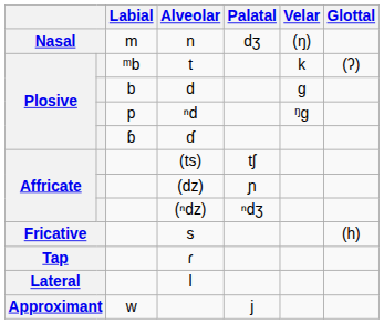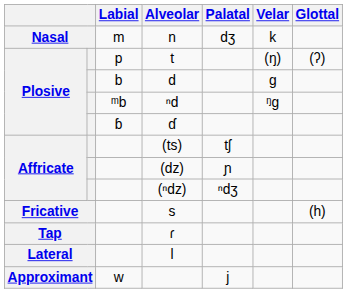n | Velar: (ŋ) -> k
t | Labial: ᵐb -> p
t | Velar: k -> (ŋ)
ⁿd | Labial: p -> ᵐb
